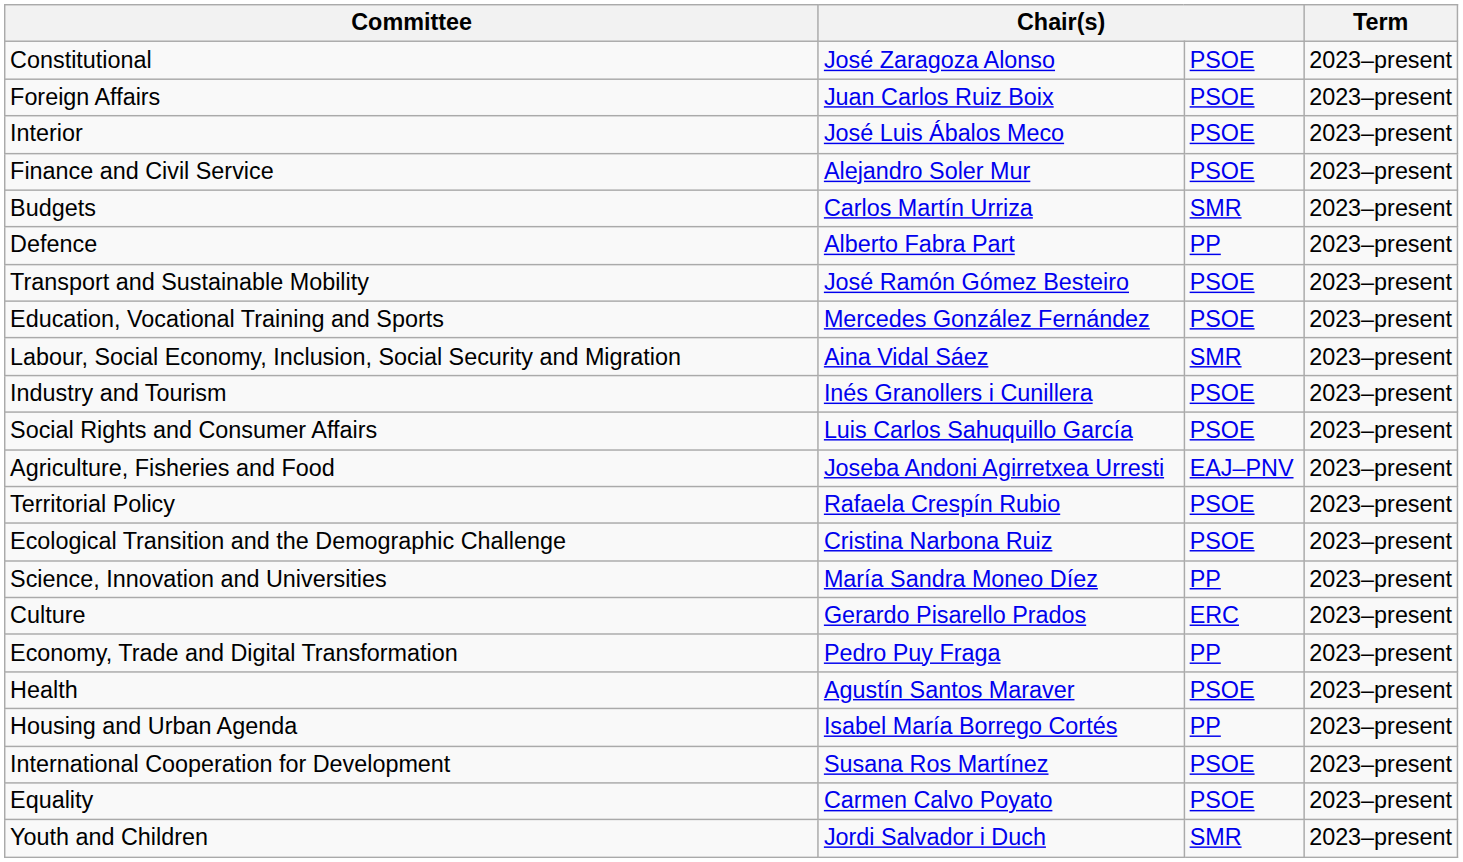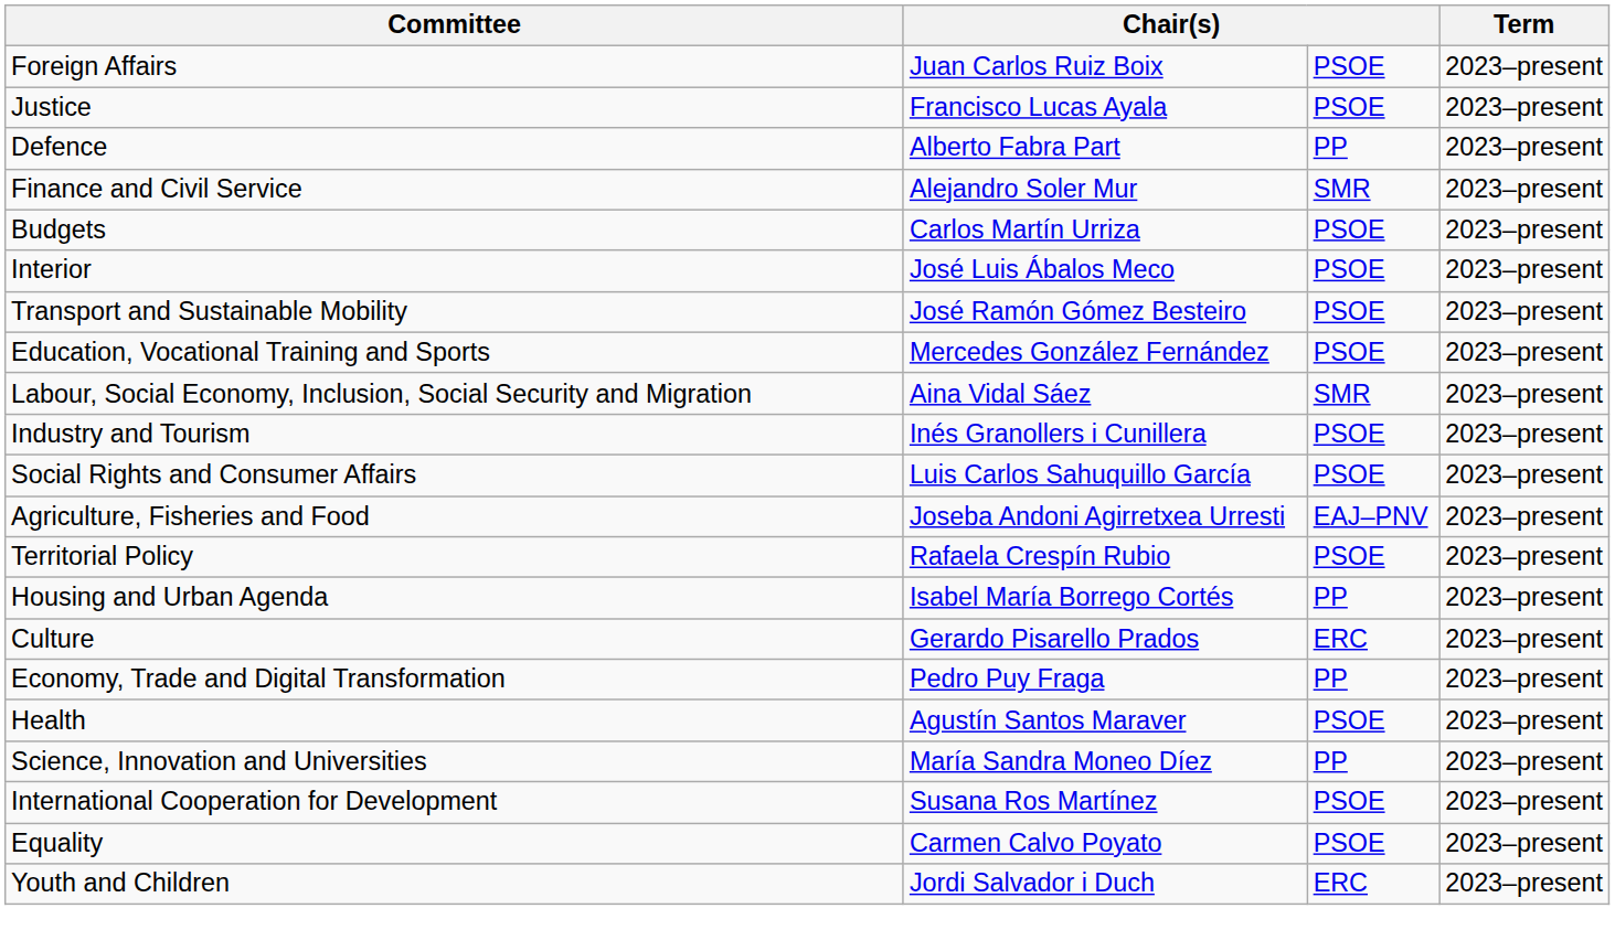- row: Constitutional | José Zaragoza Alonso | PSOE | 2023–present
+ row: Justice | Francisco Lucas Ayala | PSOE | 2023–present
rows swapped: Defence <-> Interior
Finance and Civil Service | column 3: PSOE -> SMR
Budgets | column 3: SMR -> PSOE
- row: Ecological Transition and the Demographic Challenge | Cristina Narbona Ruiz | PSOE | 2023–present
rows swapped: Housing and Urban Agenda <-> Science, Innovation and Universities
Youth and Children | column 3: SMR -> ERC
